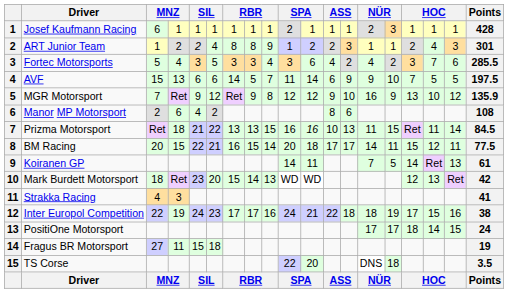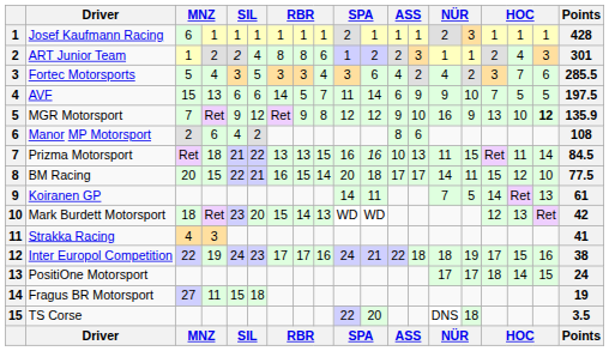ART Junior Team | column 9: 9 -> 6
MGR Motorsport | column 18: normal -> bold
BM Racing | column 18: 11 -> 10
